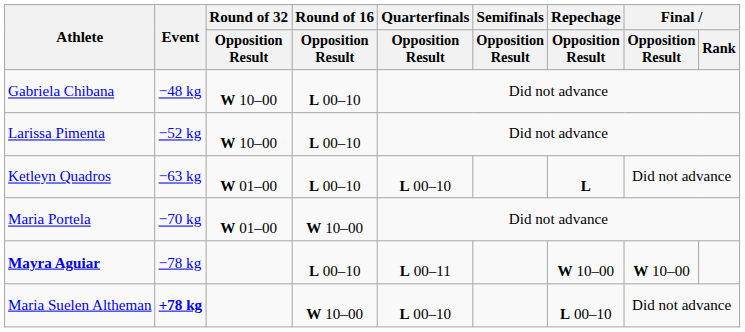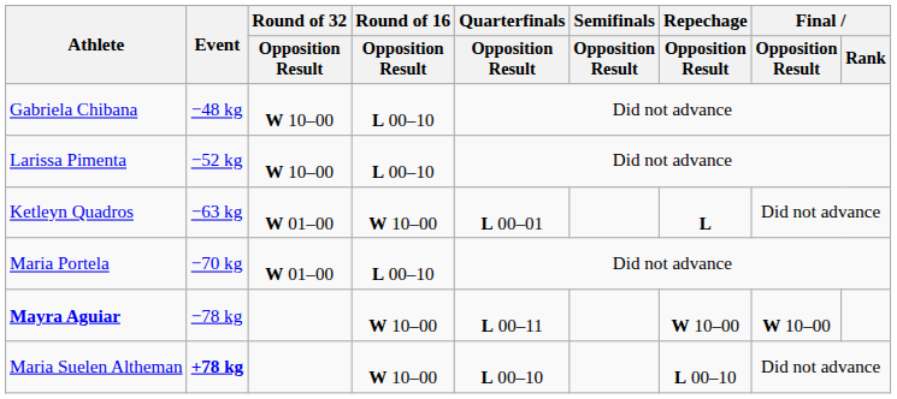Ketleyn Quadros | Round of 16 / Opposition Result: L 00–10 -> W 10–00
Ketleyn Quadros | Quarterfinals / Opposition Result: L 00–10 -> L 00–01
Maria Portela | Round of 16 / Opposition Result: W 10–00 -> L 00–10
Mayra Aguiar | Round of 16 / Opposition Result: L 00–10 -> W 10–00
